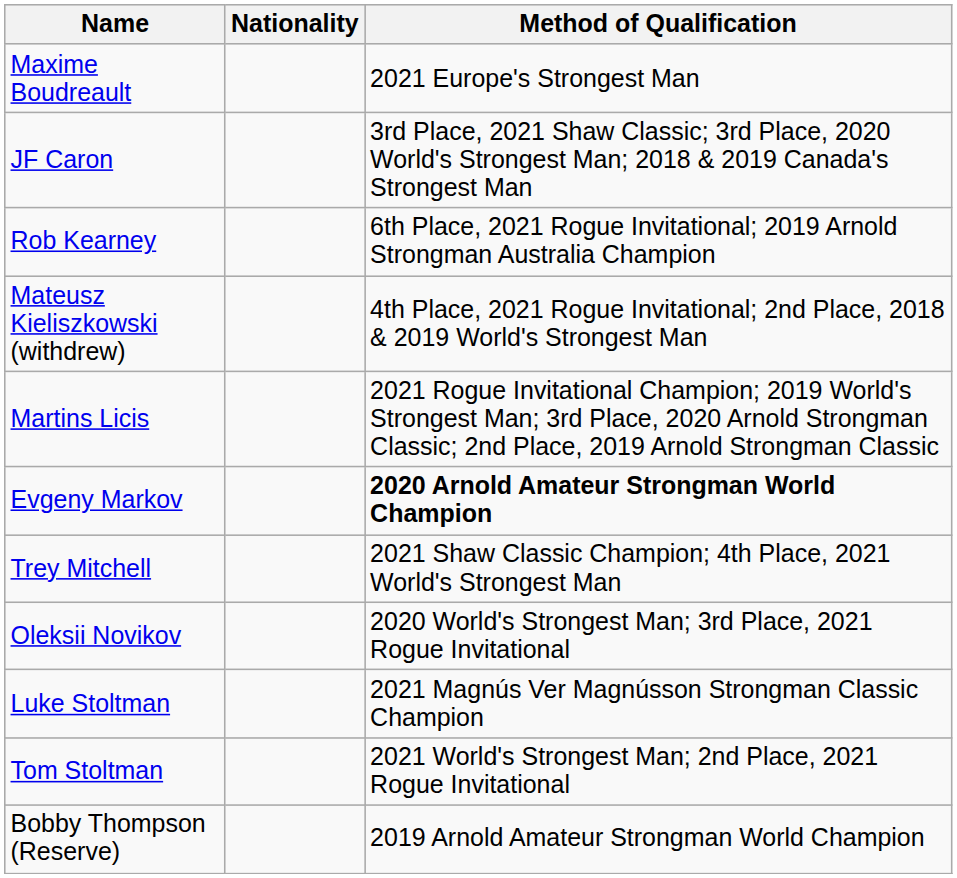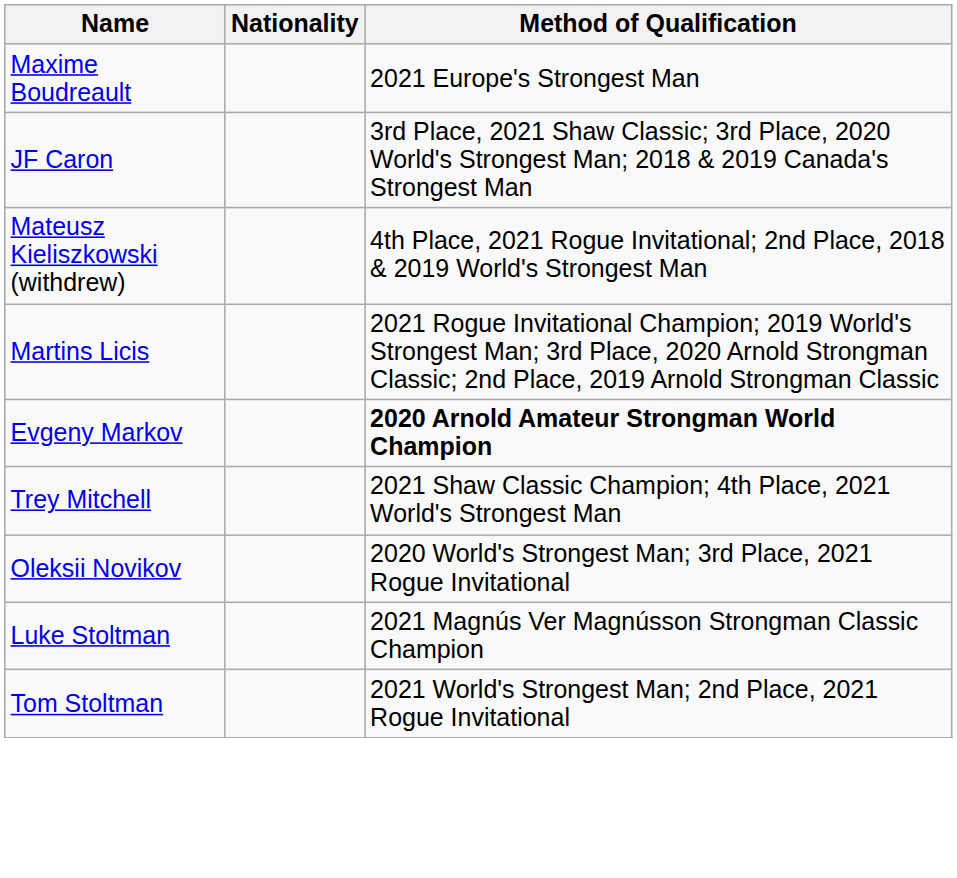- row: Rob Kearney | 6th Place, 2021 Rogue Invitational; 2019 Arnold Strongman Australia Champion
- row: Bobby Thompson (Reserve) | 2019 Arnold Amateur Strongman World Champion
